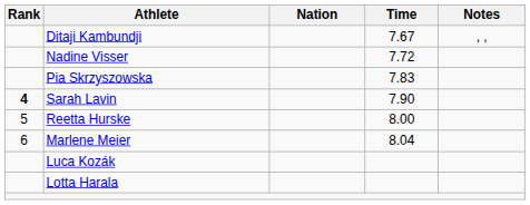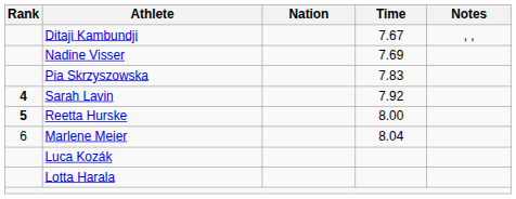Nadine Visser | Time: 7.72 -> 7.69
Sarah Lavin | Time: 7.90 -> 7.92
Reetta Hurske | Rank: normal -> bold
